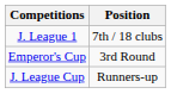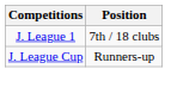- row: Emperor's Cup | 3rd Round
